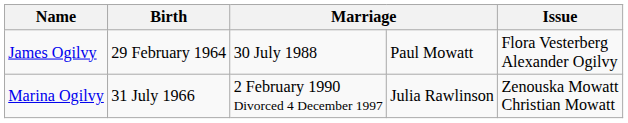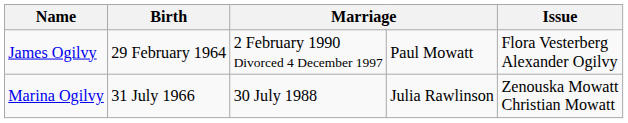James Ogilvy | column 3: 30 July 1988 -> 2 February 1990 Divorced 4 December 1997
Marina Ogilvy | column 3: 2 February 1990 Divorced 4 December 1997 -> 30 July 1988
